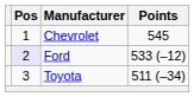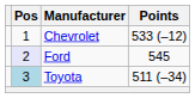Chevrolet | Points: 545 -> 533 (–12)
Ford | Points: 533 (–12) -> 545
Toyota | Pos: no background -> lightblue background
